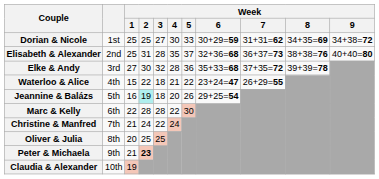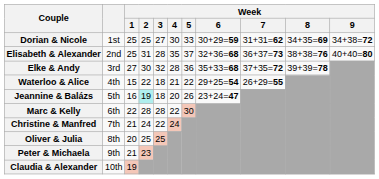Waterloo & Alice | Week / 6: 23+24=47 -> 29+25=54
Jeannine & Balázs | Week / 6: 29+25=54 -> 23+24=47
Peter & Michaela | Week / 2: bold -> normal
